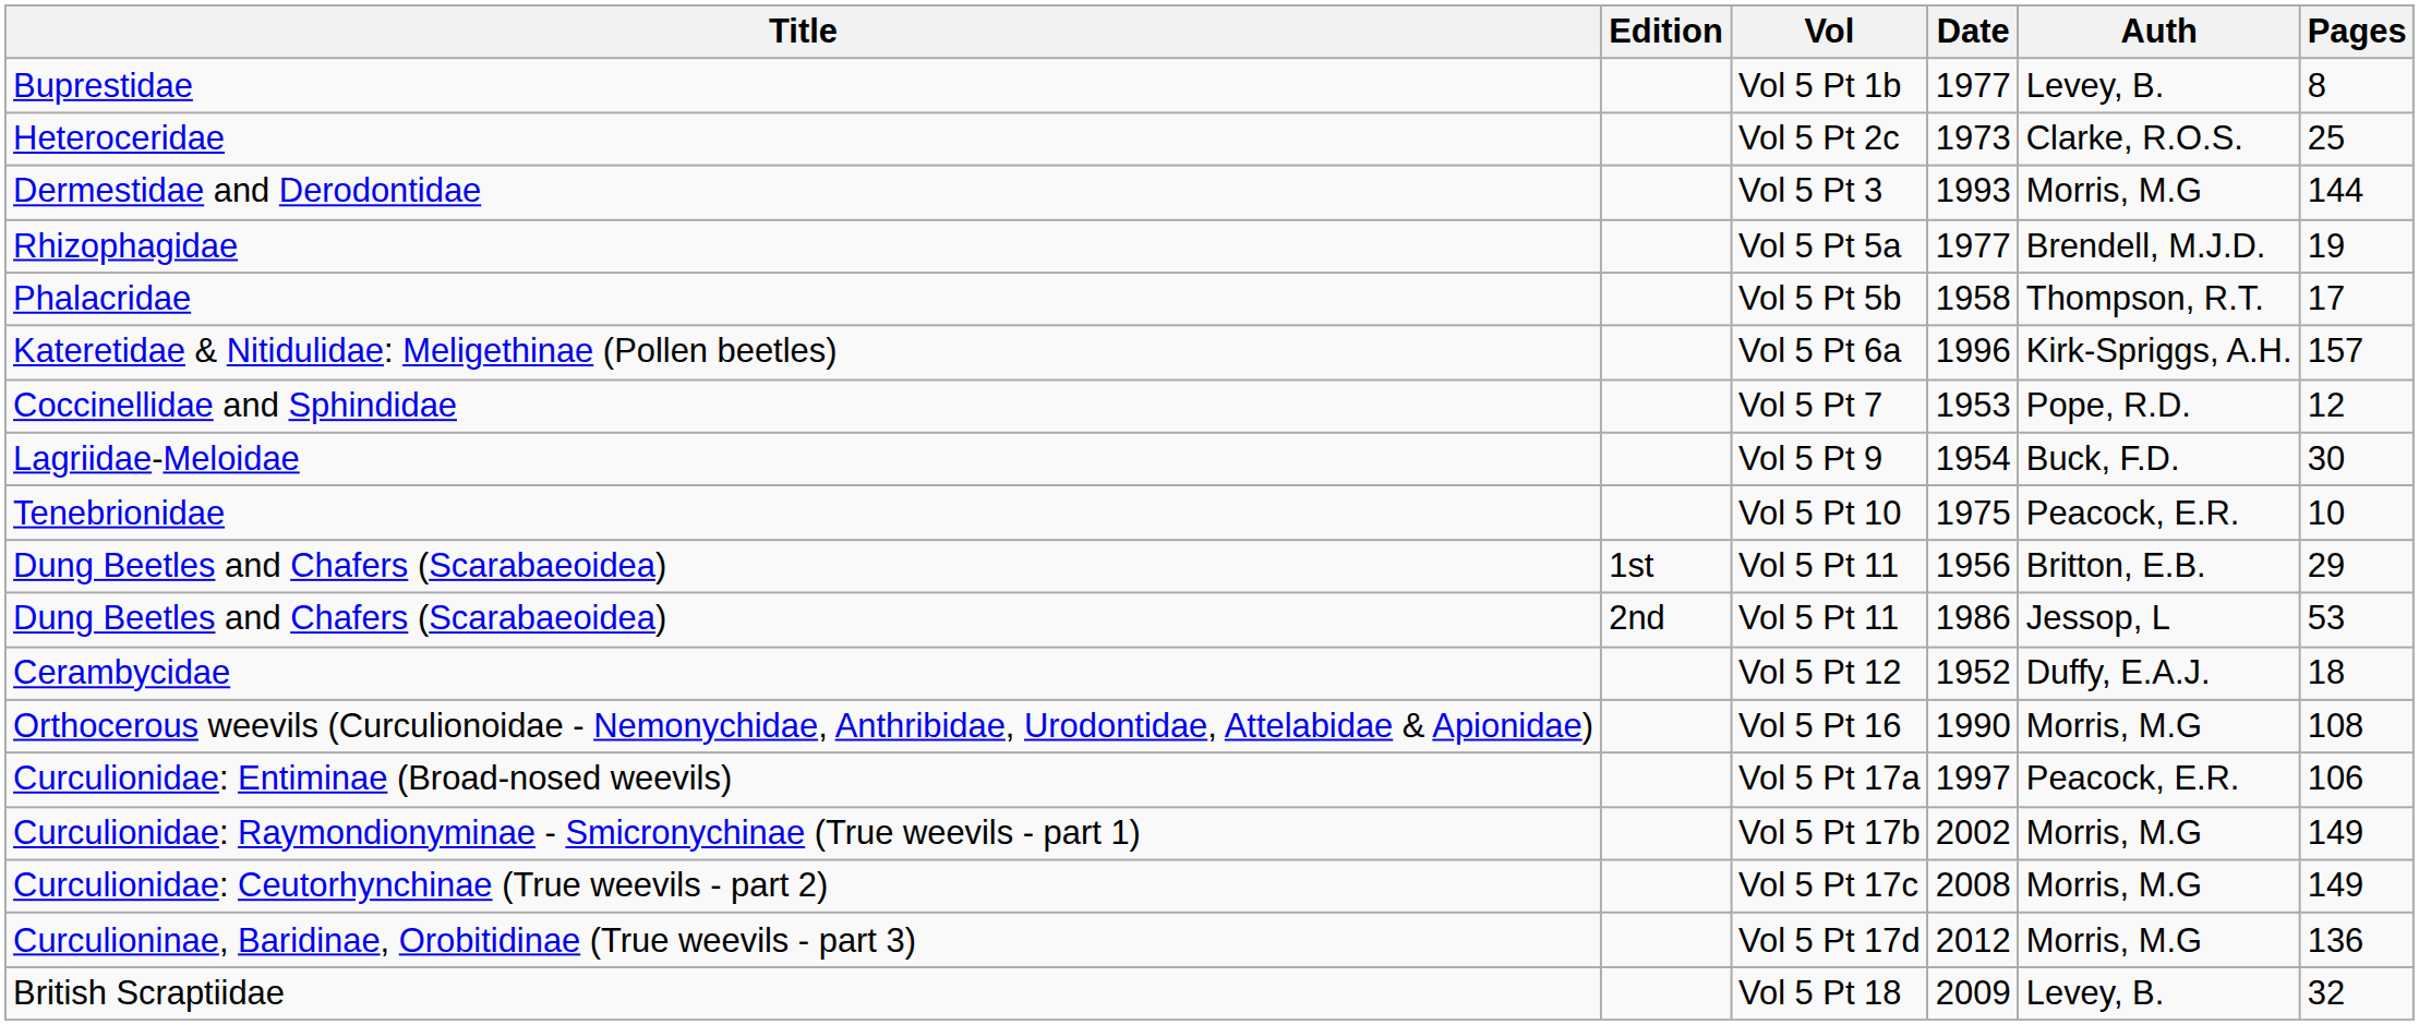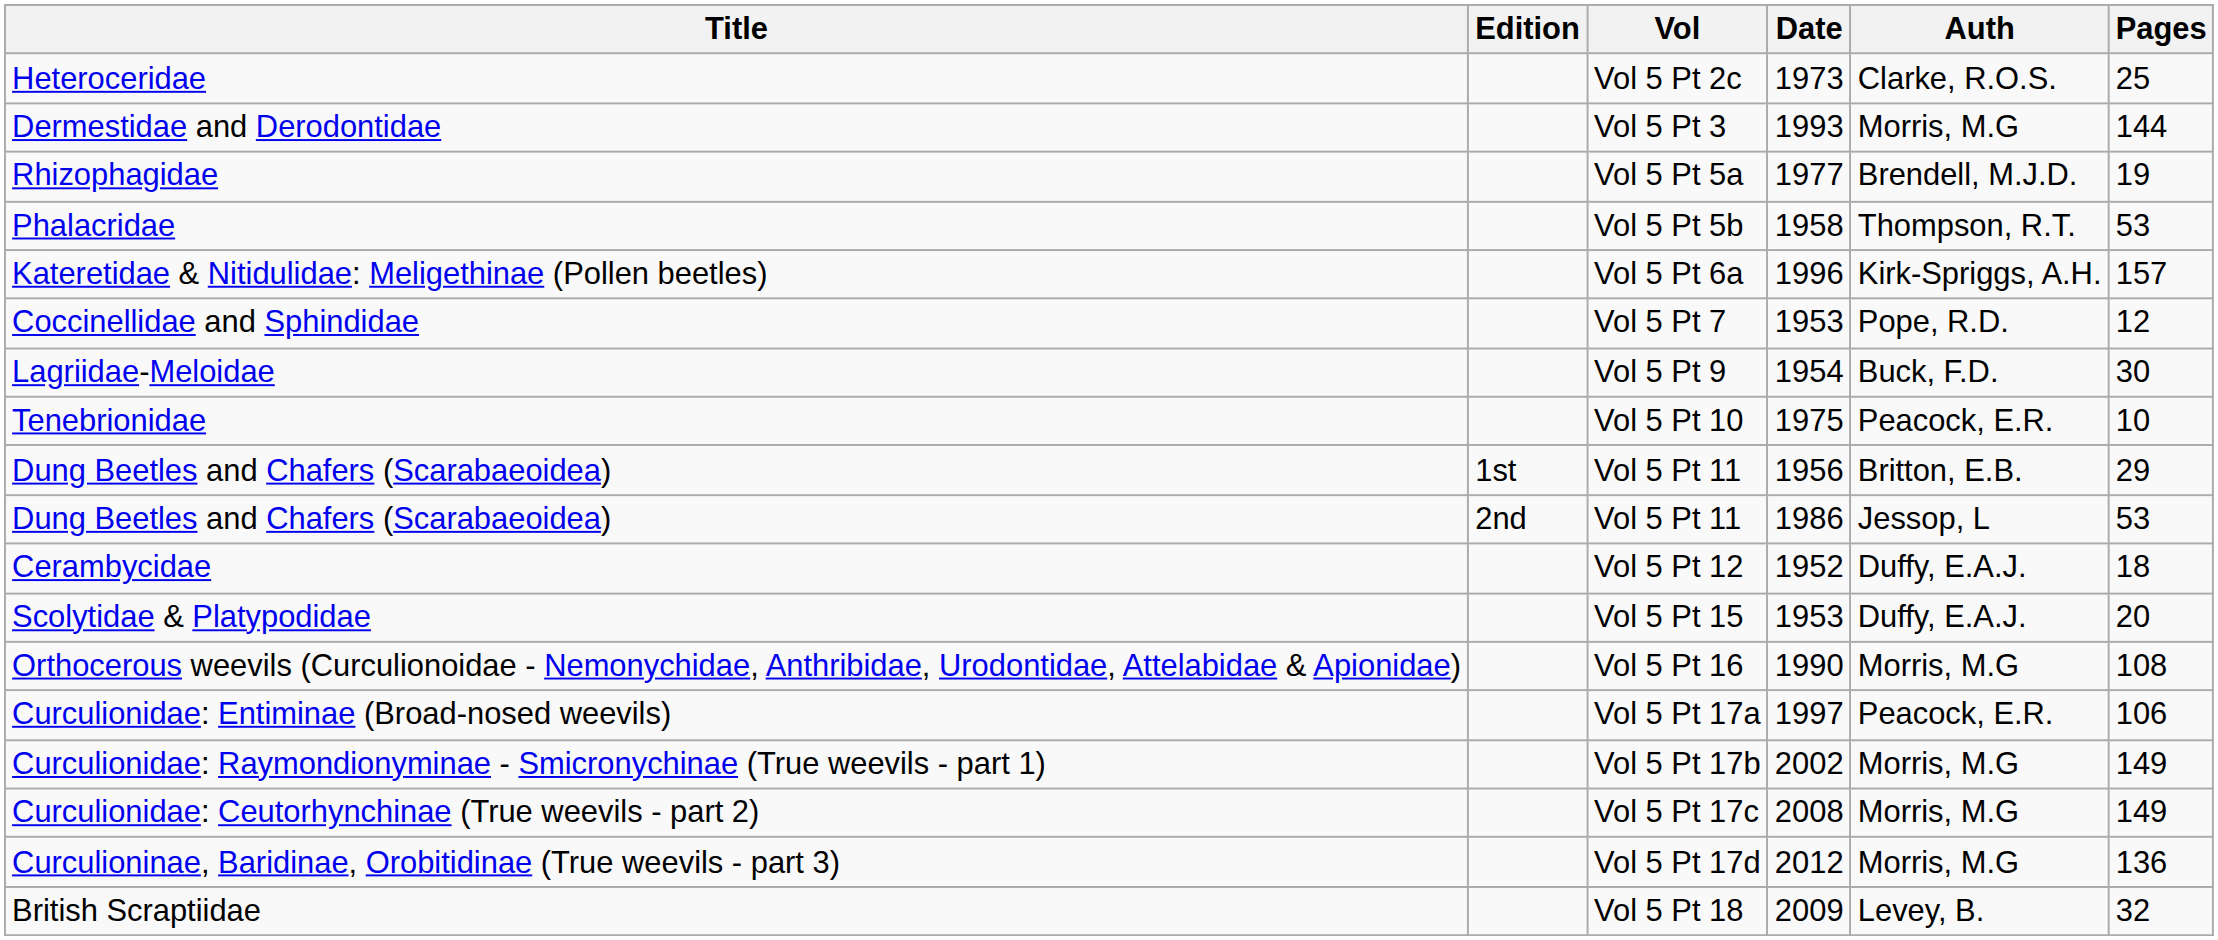- row: Buprestidae | Vol 5 Pt 1b | 1977 | Levey, B. | 8
Phalacridae | Pages: 17 -> 53
+ row: Scolytidae & Platypodidae | Vol 5 Pt 15 | 1953 | Duffy, E.A.J. | 20
